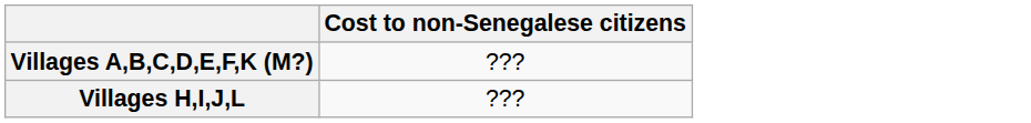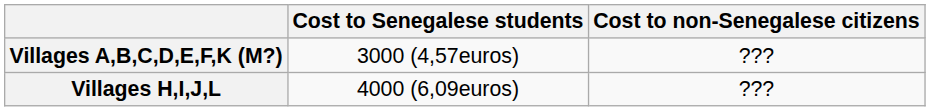+ column: Cost to Senegalese students | 3000 (4,57euros) | 4000 (6,09euros)
